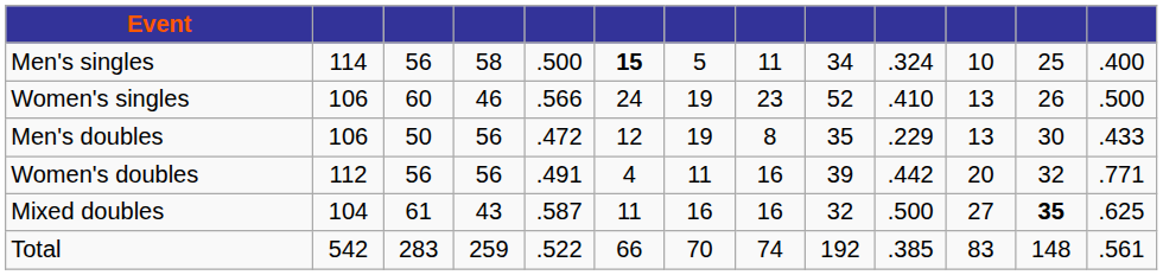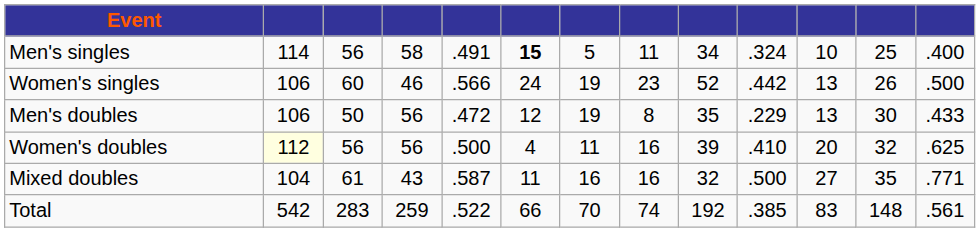Men's singles | column 5: .500 -> .491
Women's singles | column 10: .410 -> .442
Women's doubles | column 2: no background -> lightyellow background
Women's doubles | column 5: .491 -> .500
Women's doubles | column 10: .442 -> .410
Women's doubles | column 13: .771 -> .625
Mixed doubles | column 12: bold -> normal
Mixed doubles | column 13: .625 -> .771
